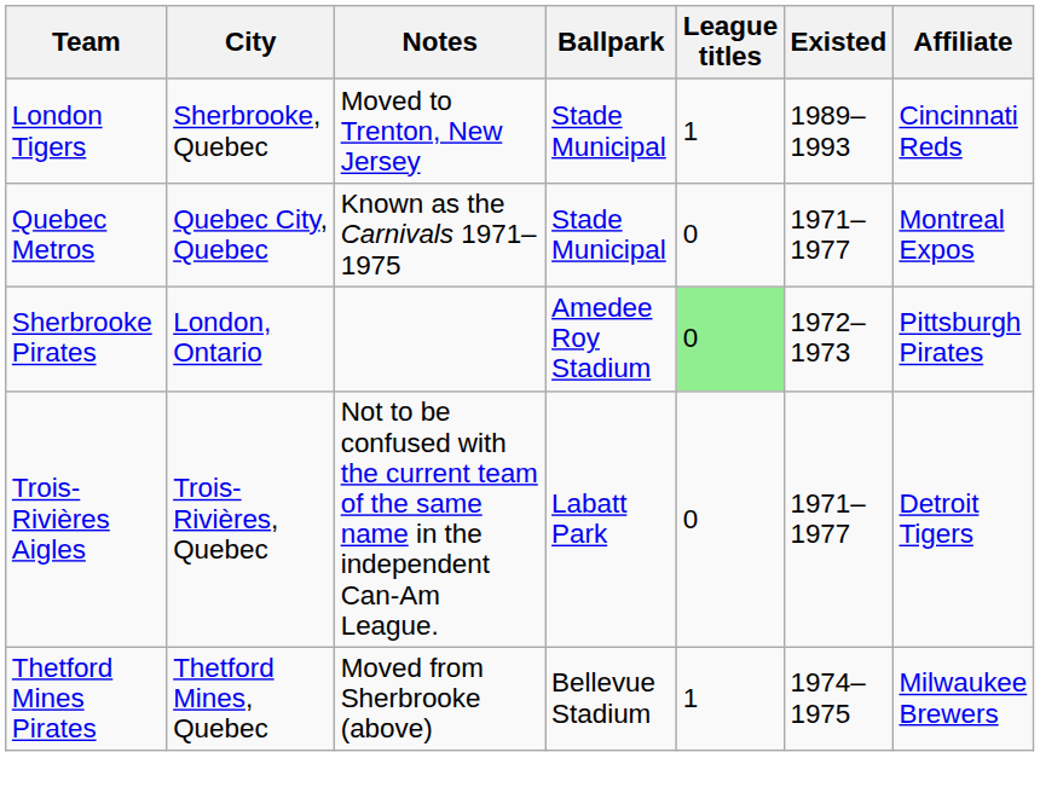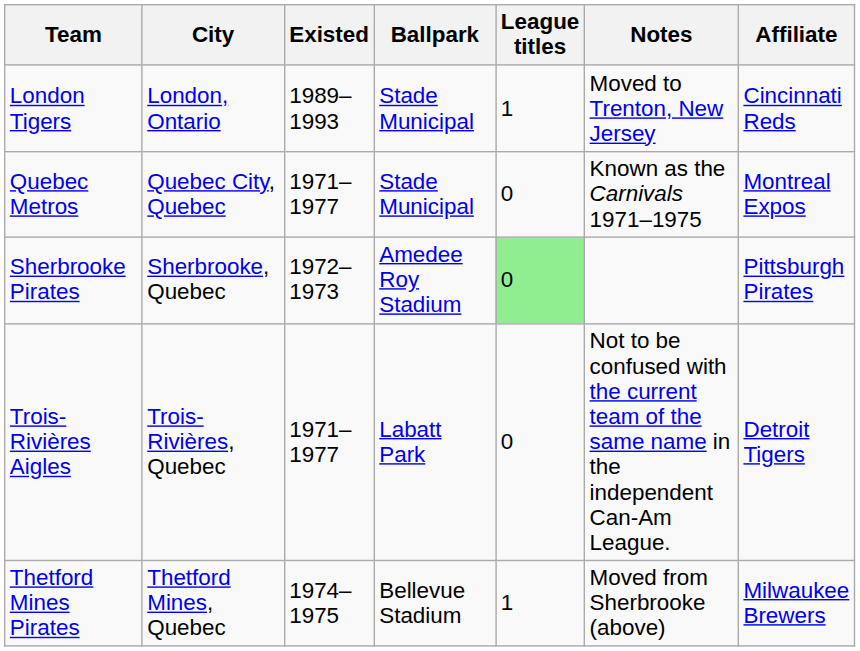columns swapped: Existed <-> Notes
London Tigers | City: Sherbrooke, Quebec -> London, Ontario
Sherbrooke Pirates | City: London, Ontario -> Sherbrooke, Quebec
